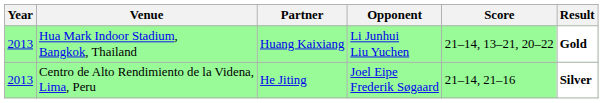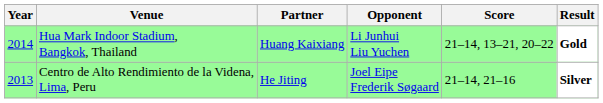Hua Mark Indoor Stadium, Bangkok, Thailand | Year: 2013 -> 2014
